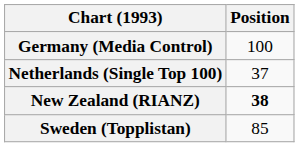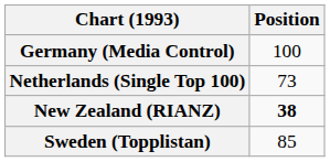Netherlands (Single Top 100) | Position: 37 -> 73
